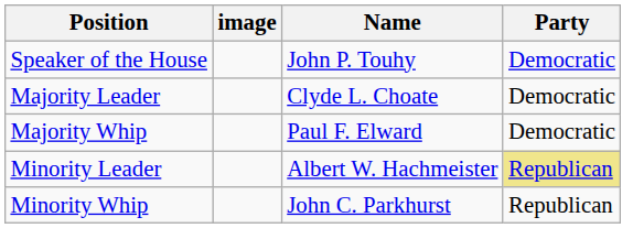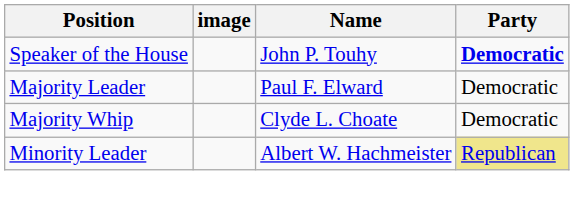Speaker of the House | Party: normal -> bold
Majority Leader | Name: Clyde L. Choate -> Paul F. Elward
Majority Whip | Name: Paul F. Elward -> Clyde L. Choate
- row: Minority Whip | John C. Parkhurst | Republican
